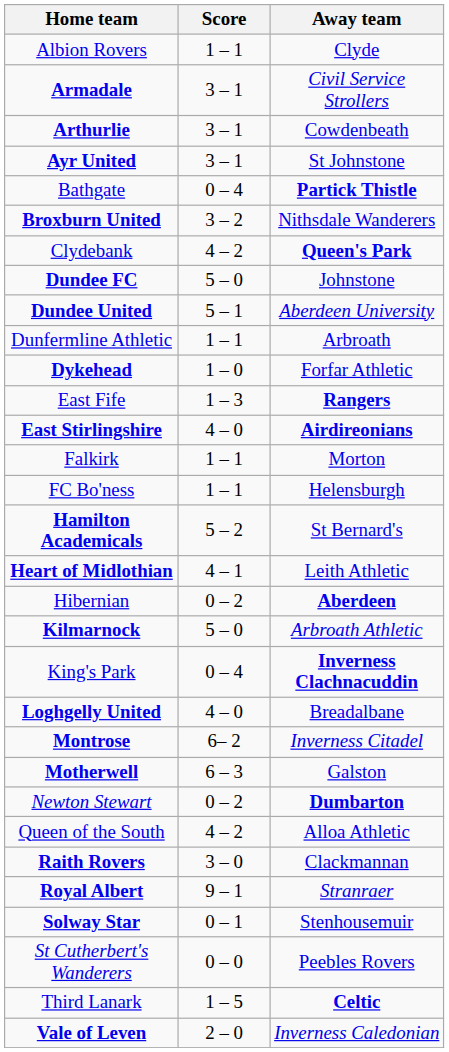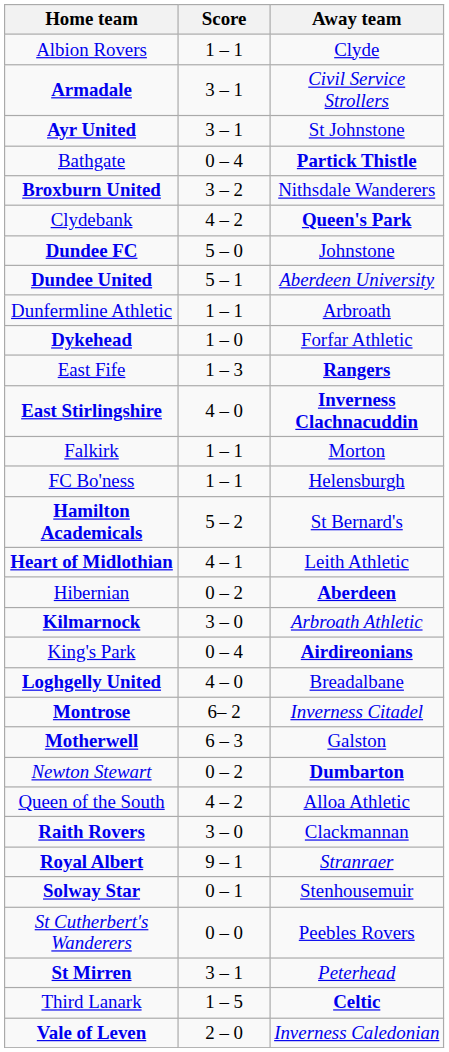- row: Arthurlie | 3 – 1 | Cowdenbeath
East Stirlingshire | Away team: Airdireonians -> Inverness Clachnacuddin
Kilmarnock | Score: 5 – 0 -> 3 – 0
King's Park | Away team: Inverness Clachnacuddin -> Airdireonians
+ row: St Mirren | 3 – 1 | Peterhead
